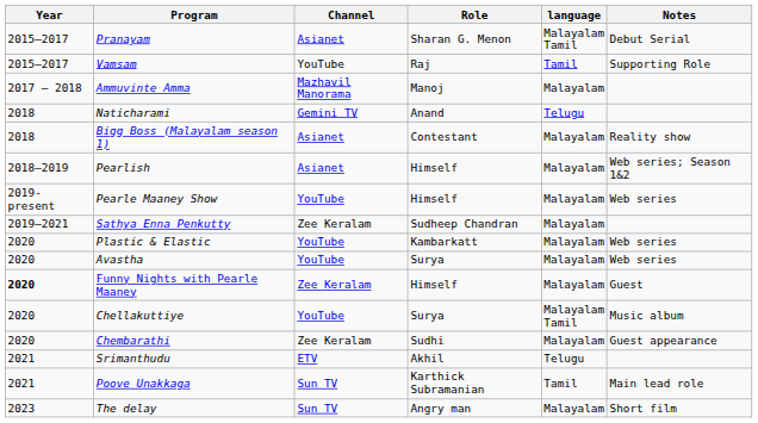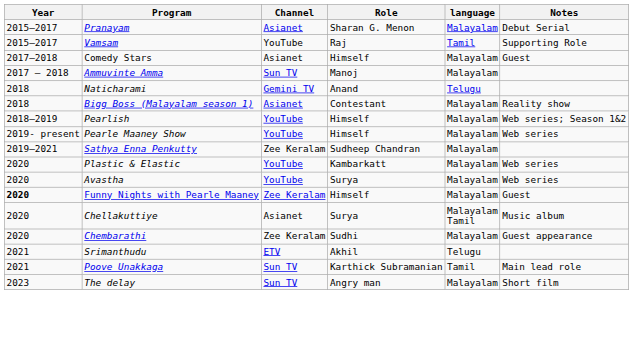Pranayam | language: Malayalam Tamil -> Malayalam
+ row: 2017–2018 | Comedy Stars | Asianet | Himself | Malayalam | Guest
Ammuvinte Amma | Channel: Mazhavil Manorama -> Sun TV
Pearlish | Channel: Asianet -> YouTube
Chellakuttiye | Channel: YouTube -> Asianet
